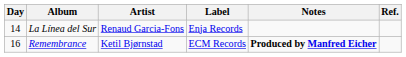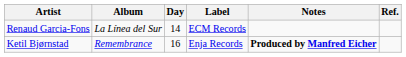columns swapped: Day <-> Artist
La Línea del Sur | Label: Enja Records -> ECM Records
Remembrance | Label: ECM Records -> Enja Records
